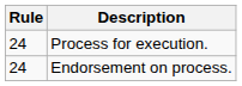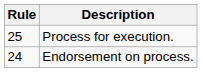Process for execution. | Rule: 24 -> 25
